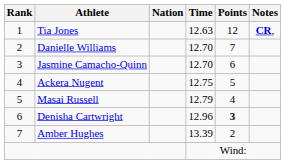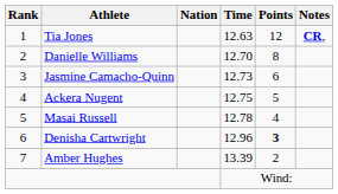Danielle Williams | Points: 7 -> 8
Jasmine Camacho-Quinn | Time: 12.70 -> 12.73
Masai Russell | Time: 12.79 -> 12.78
